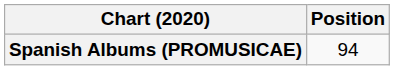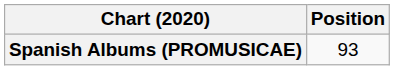Spanish Albums (PROMUSICAE) | Position: 94 -> 93
